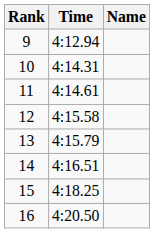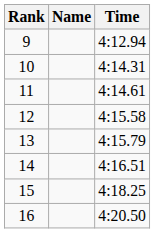columns swapped: Name <-> Time
